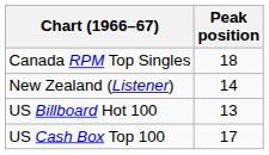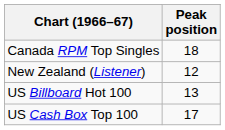New Zealand (Listener) | Peak position: 14 -> 12
